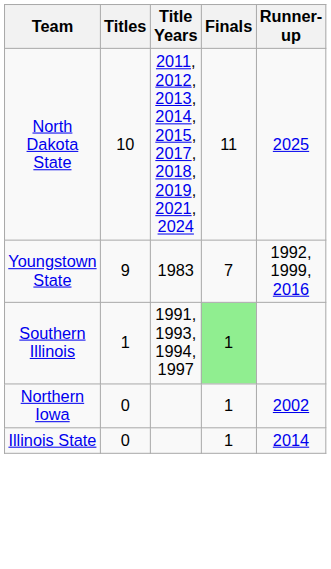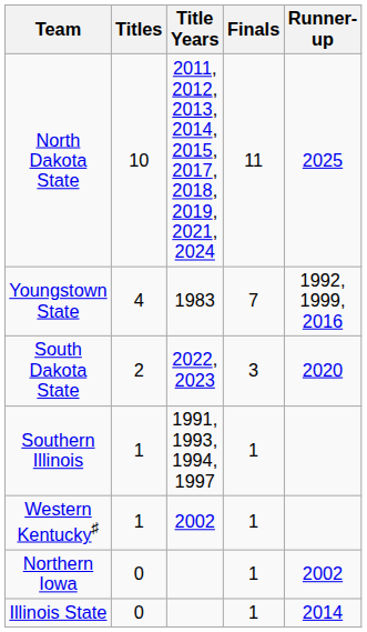Youngstown State | Titles: 9 -> 4
+ row: South Dakota State | 2 | 2022, 2023 | 3 | 2020
Southern Illinois | Finals: lightgreen background -> no background
+ row: Western Kentucky♯ | 1 | 2002 | 1
